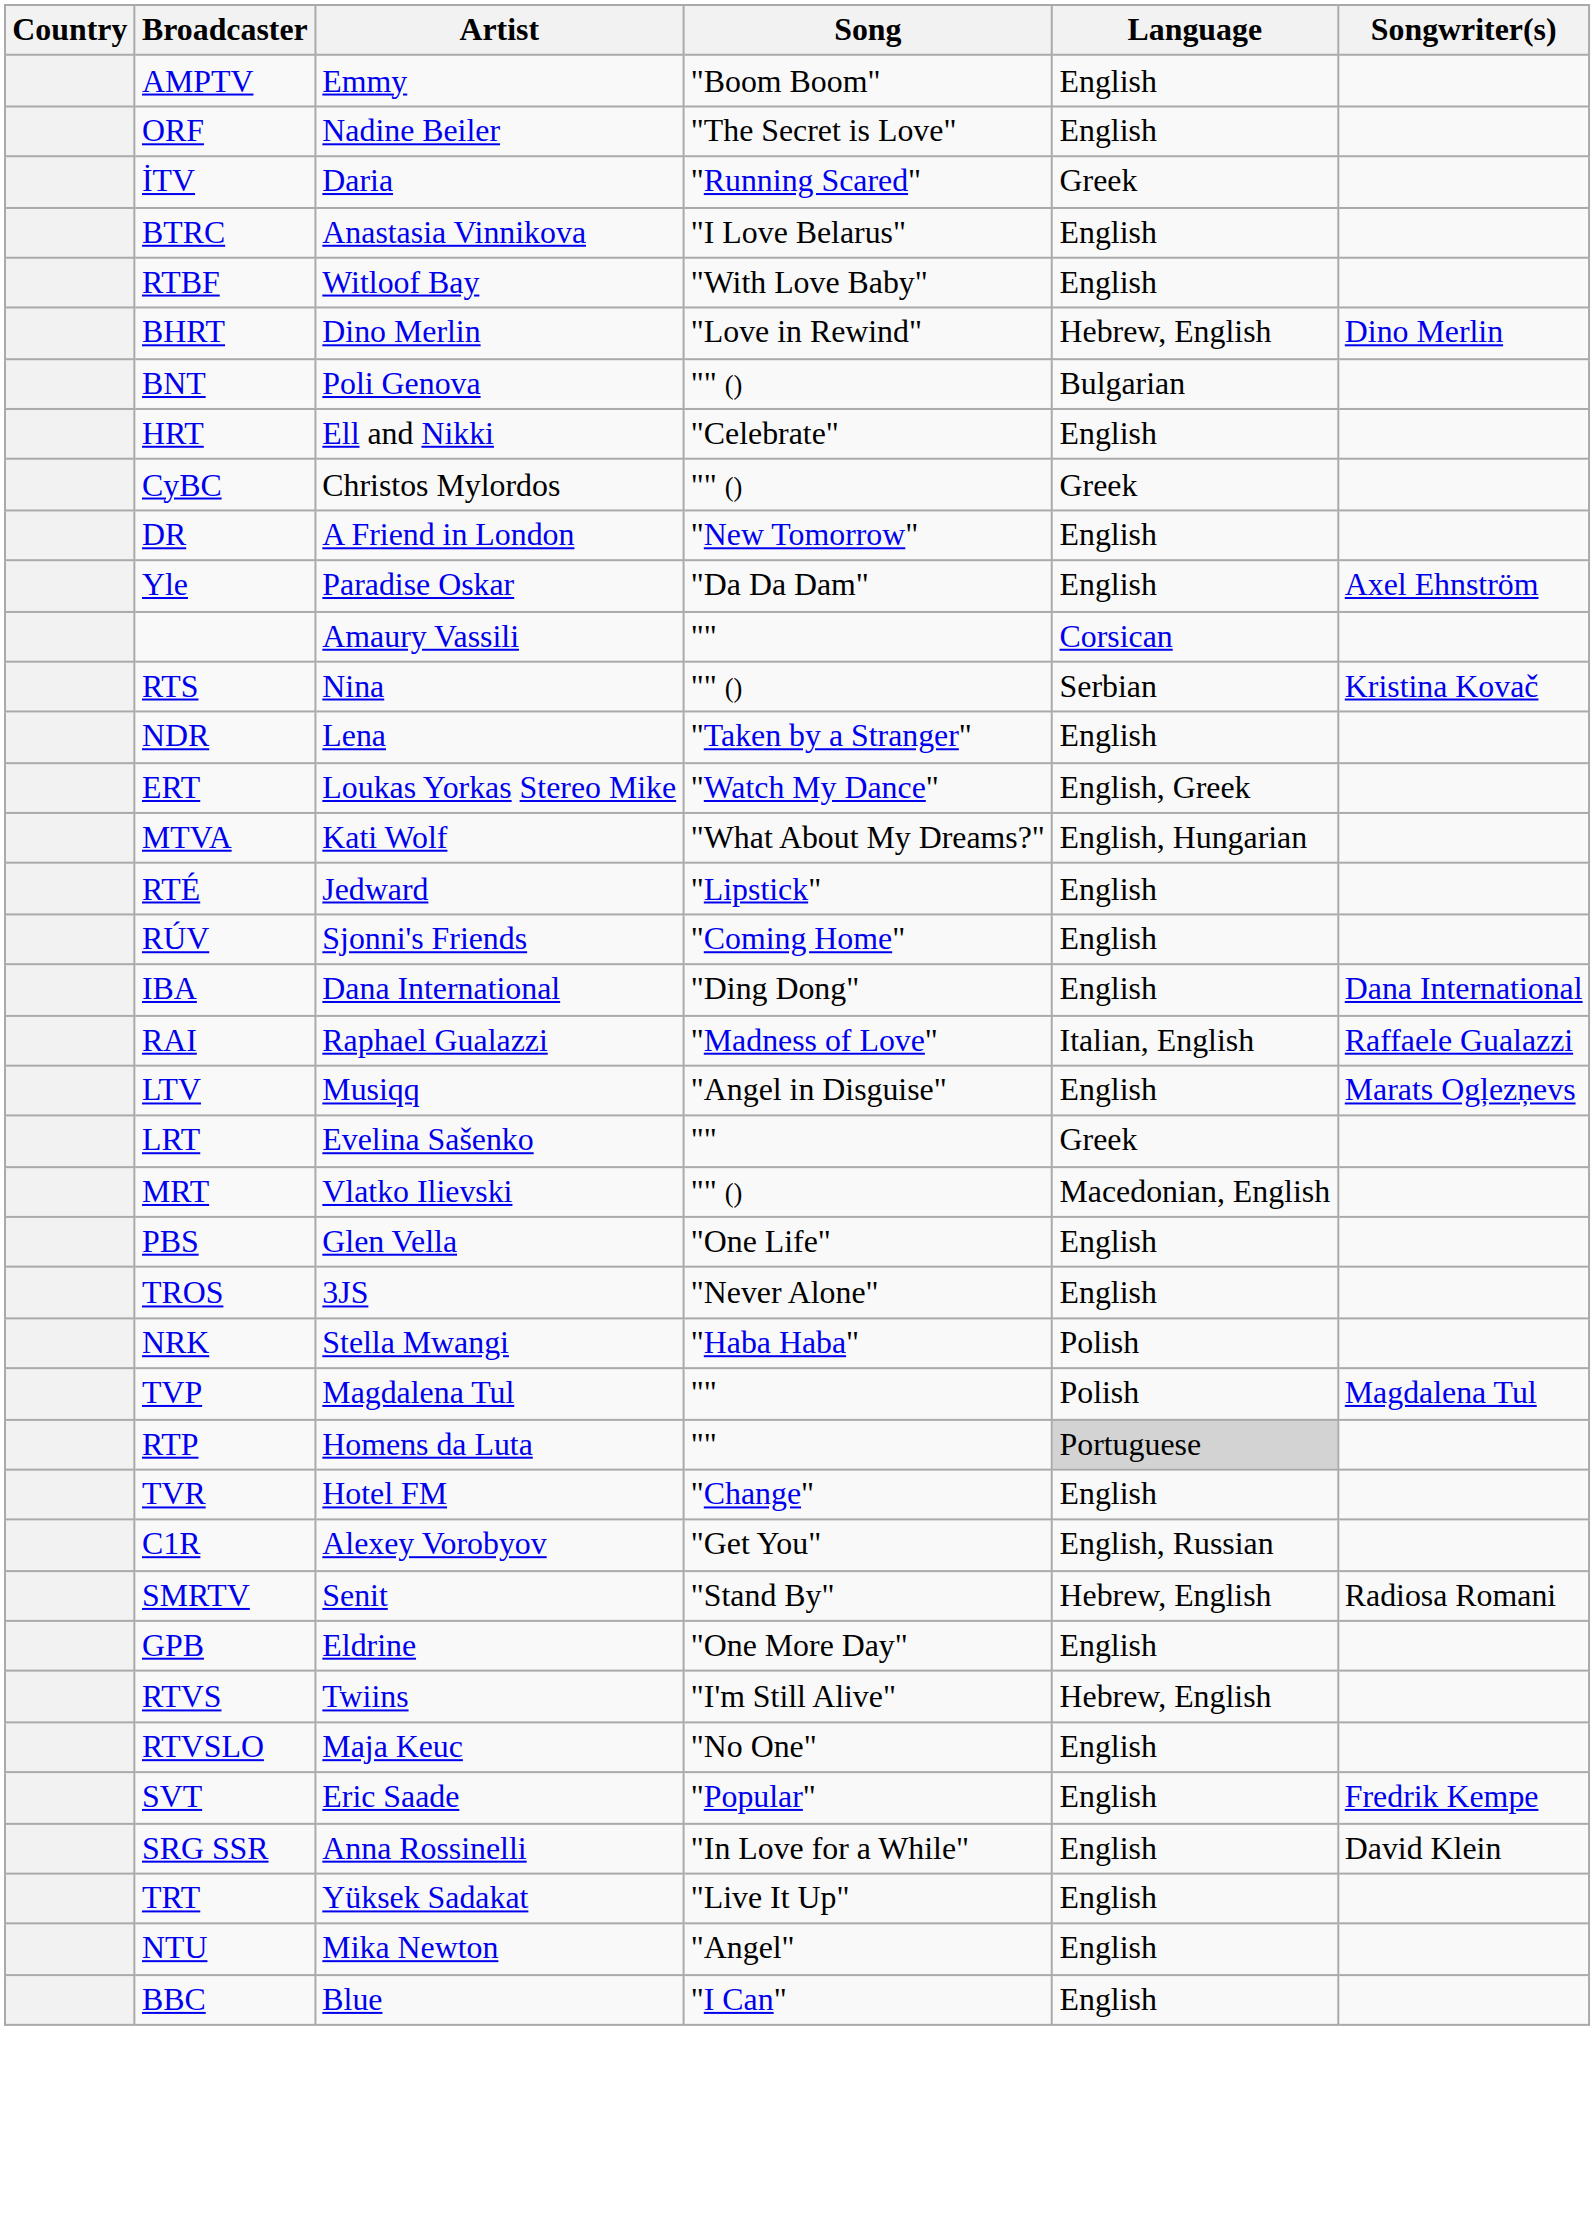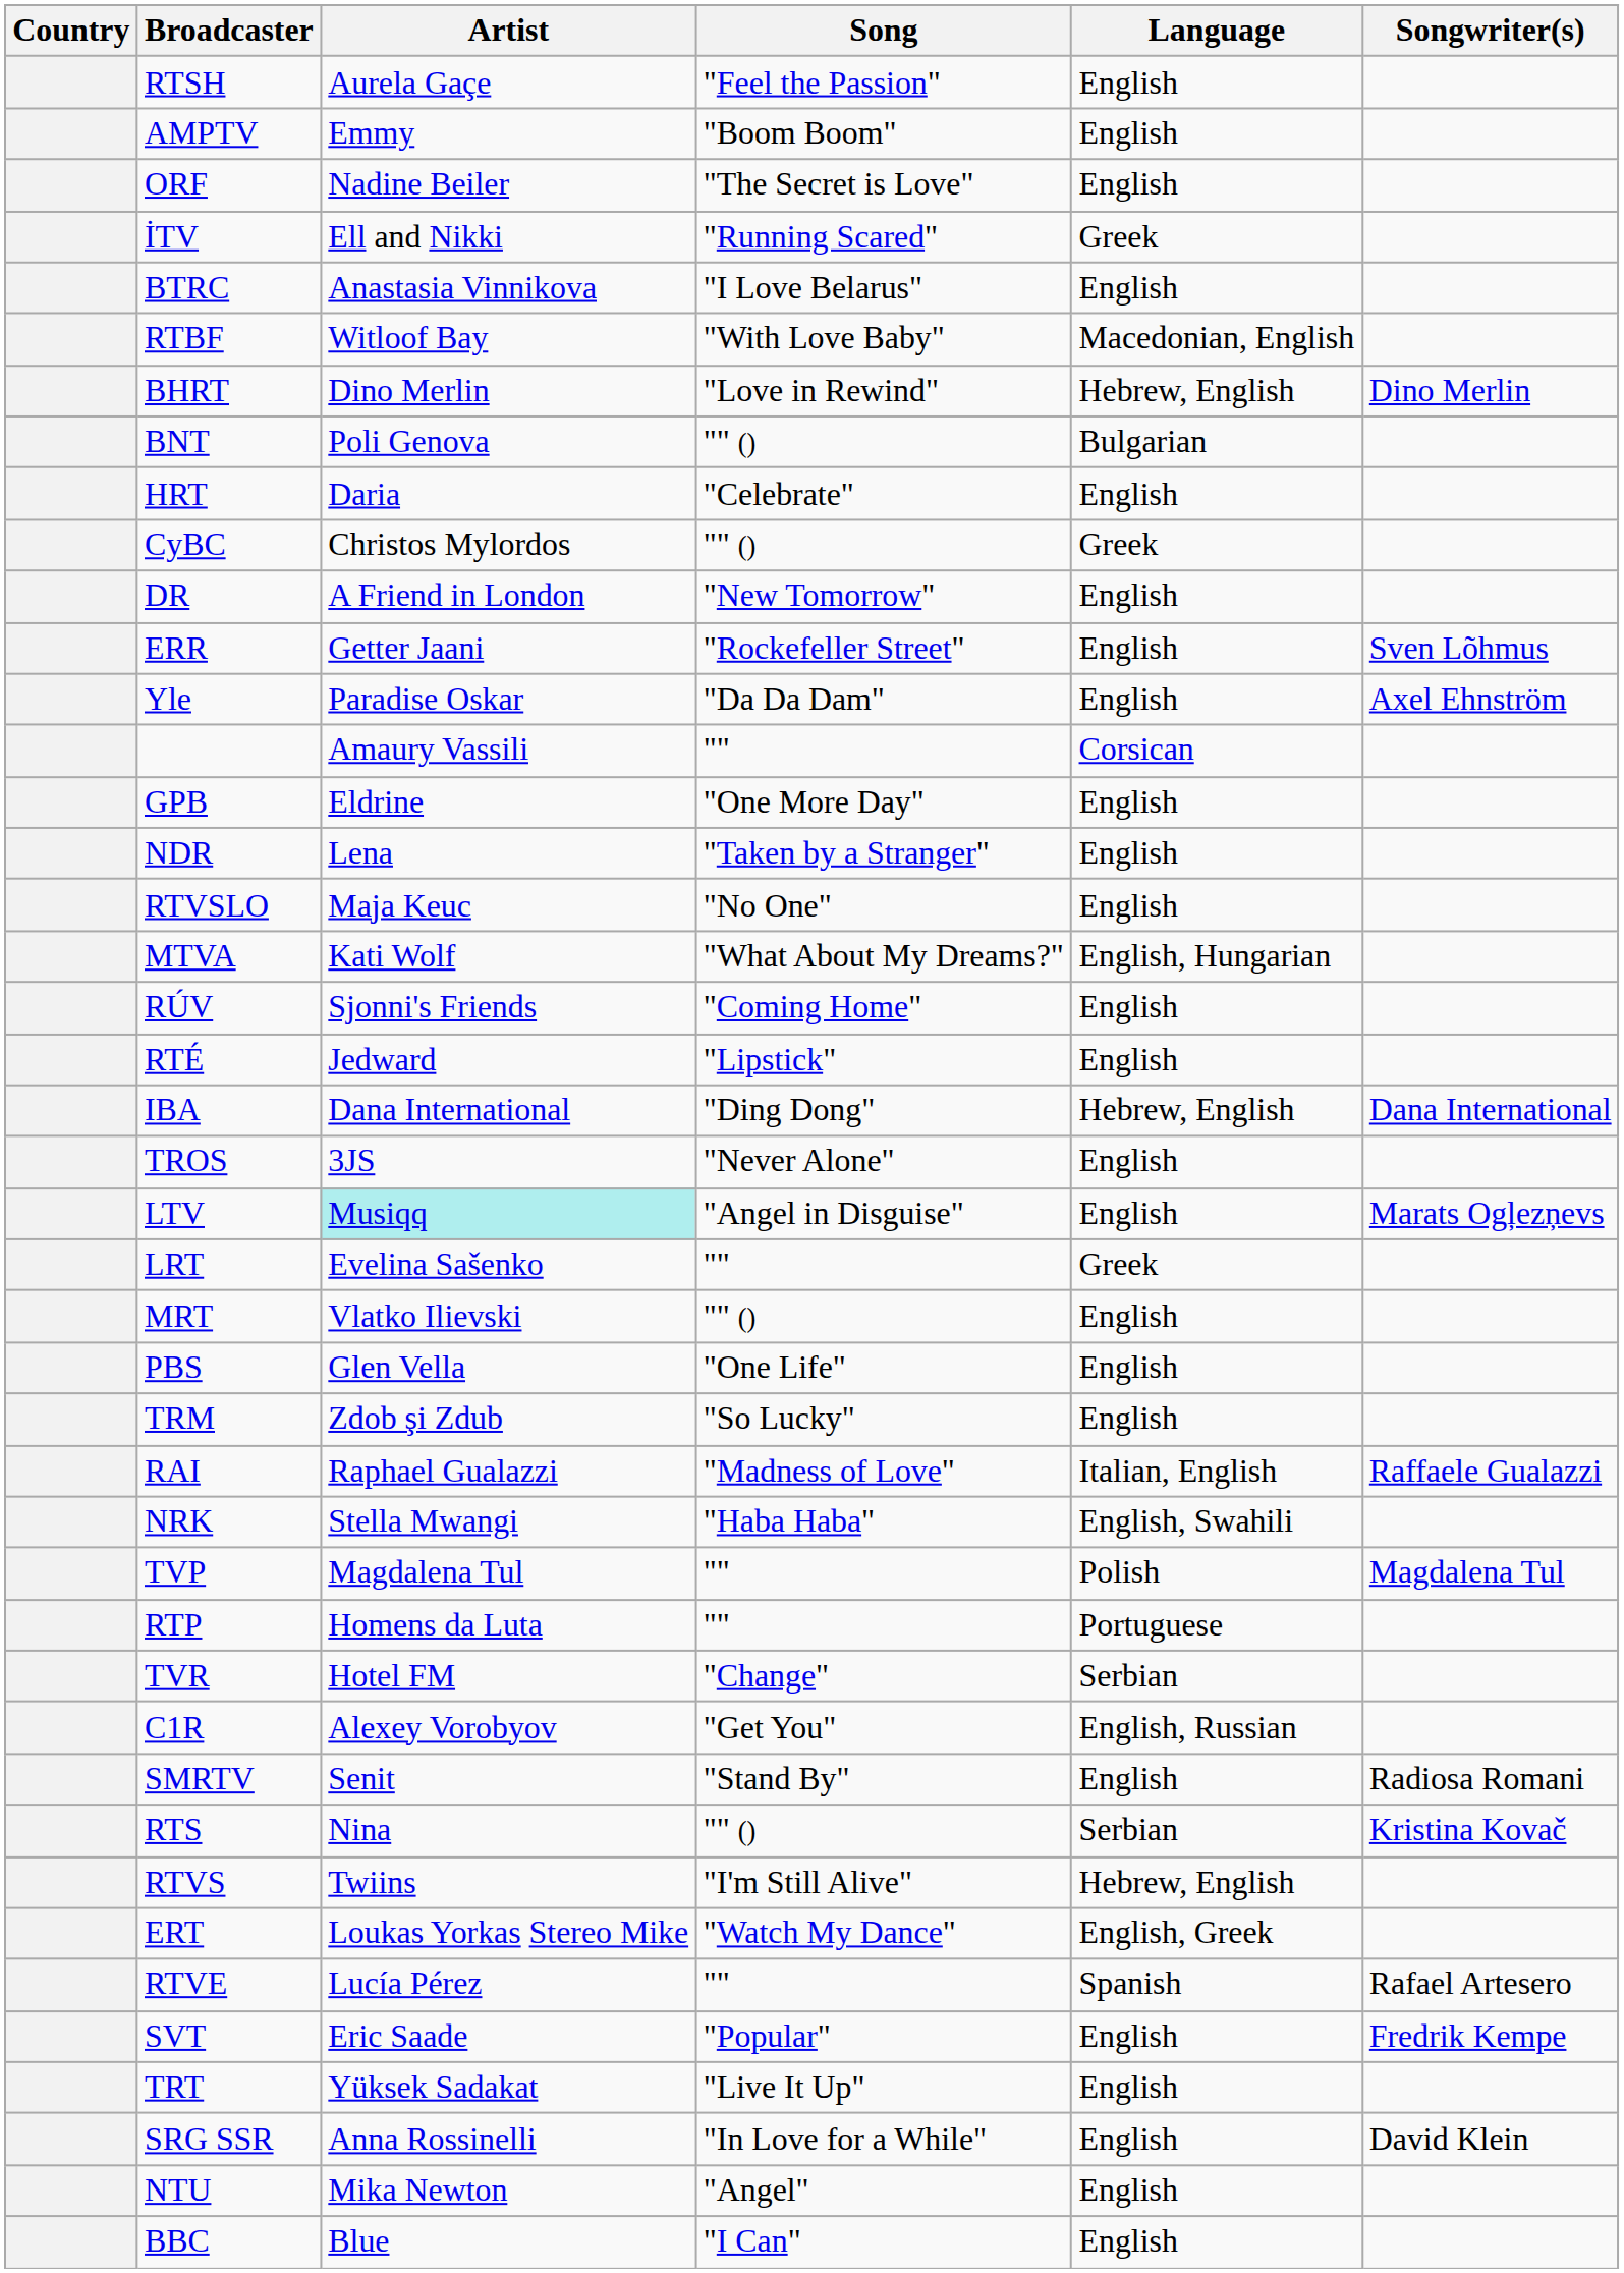+ row: RTSH | Aurela Gaçe | "Feel the Passion" | English
İTV | Artist: Daria -> Ell and Nikki
RTBF | Language: English -> Macedonian, English
HRT | Artist: Ell and Nikki -> Daria
+ row: ERR | Getter Jaani | "Rockefeller Street" | English | Sven Lõhmus
rows swapped: GPB <-> RTS
rows swapped: ERT <-> RTVSLO
rows swapped: RÚV <-> RTÉ
IBA | Language: English -> Hebrew, English
rows swapped: RAI <-> TROS
LTV | Artist: no background -> paleturquoise background
MRT | Language: Macedonian, English -> English
+ row: TRM | Zdob şi Zdub | "So Lucky" | English
NRK | Language: Polish -> English, Swahili
RTP | Language: lightgrey background -> no background
TVR | Language: English -> Serbian
SMRTV | Language: Hebrew, English -> English
+ row: RTVE | Lucía Pérez | "" | Spanish | Rafael Artesero
rows swapped: SRG SSR <-> TRT
